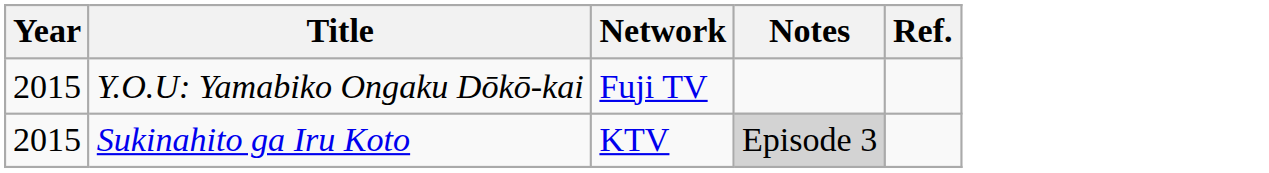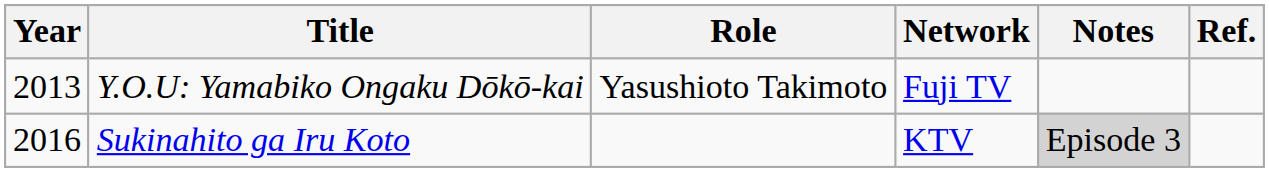+ column: Role | Yasushioto Takimoto
Y.O.U: Yamabiko Ongaku Dōkō-kai | Year: 2015 -> 2013
Sukinahito ga Iru Koto | Year: 2015 -> 2016
